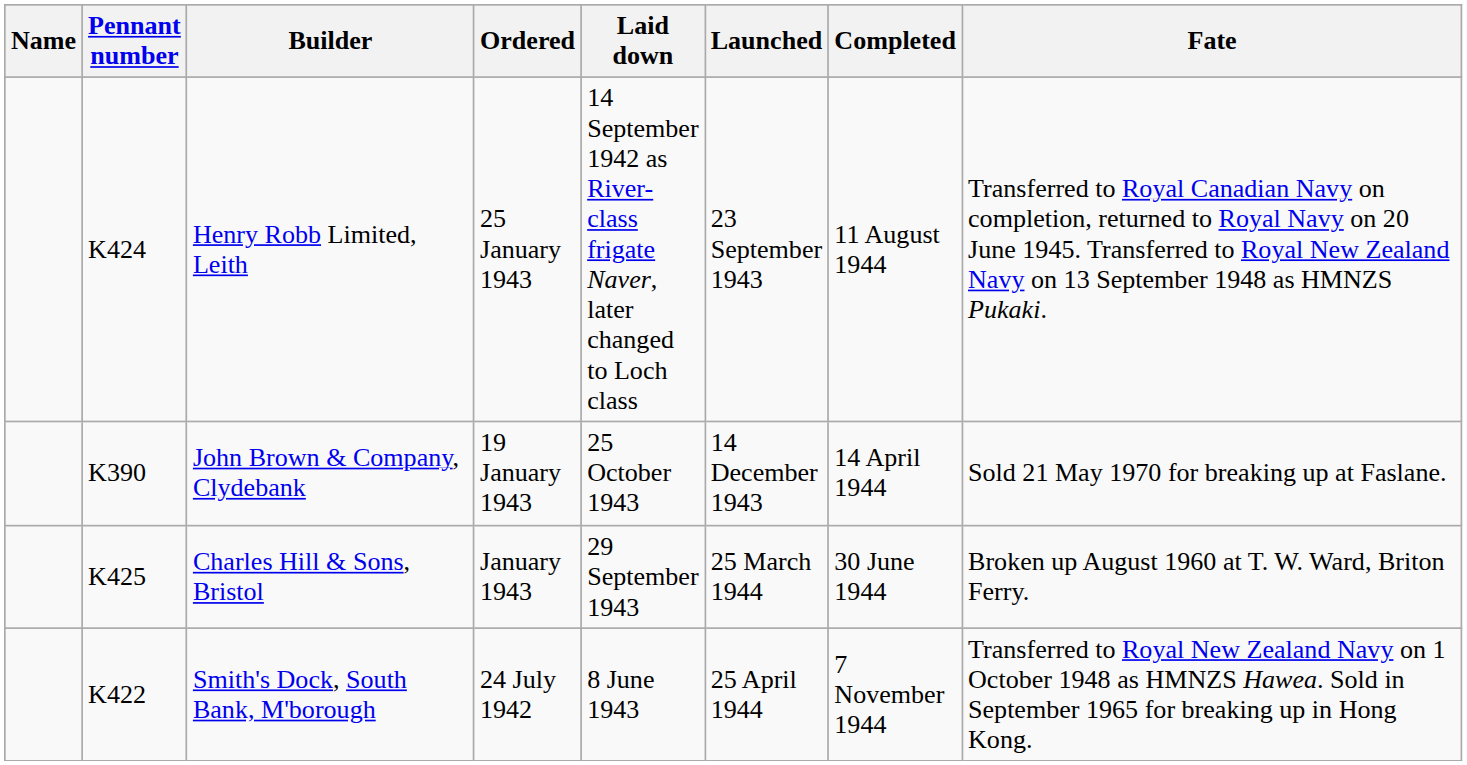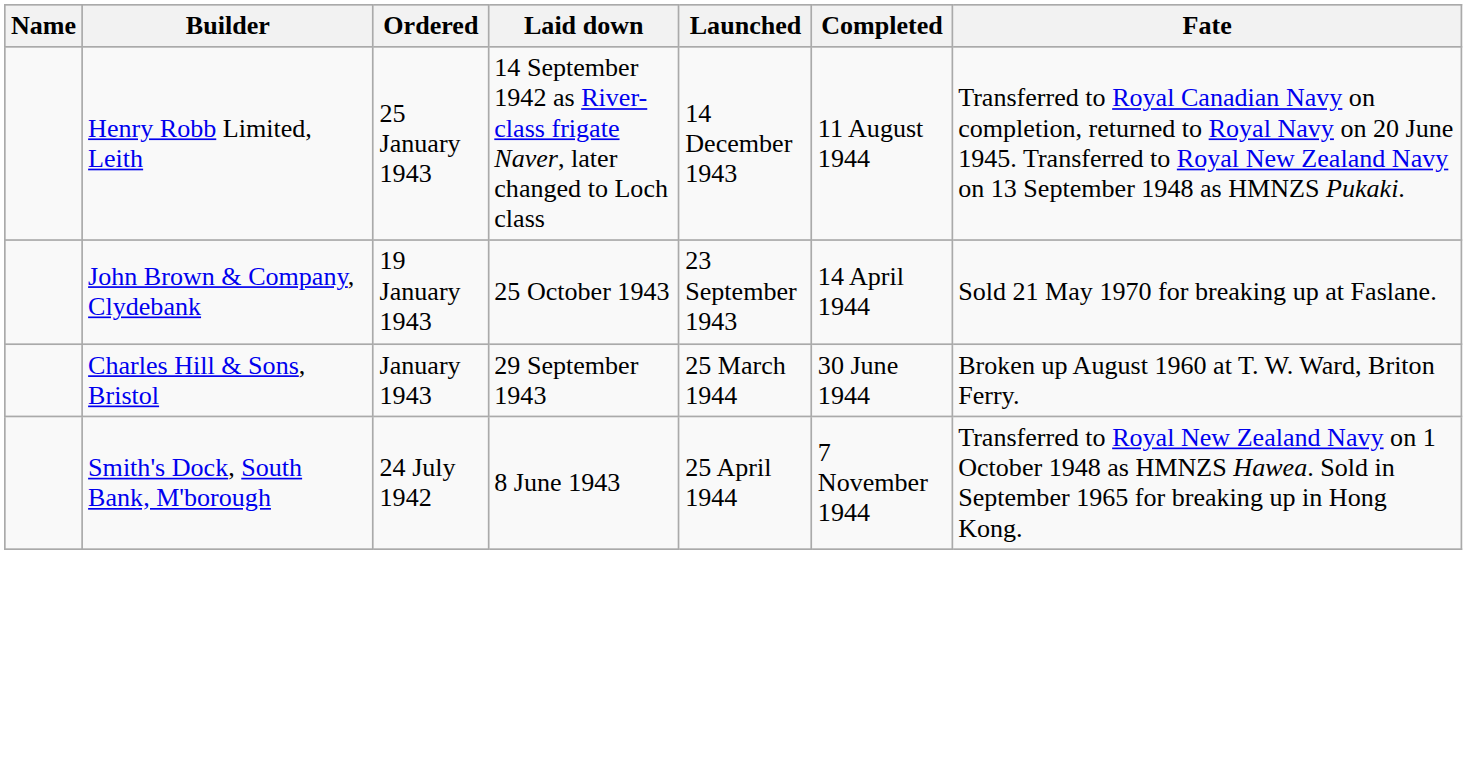- column: Pennant number | K424 | K390 | K425 | K422
Henry Robb Limited, Leith | Launched: 23 September 1943 -> 14 December 1943
John Brown & Company, Clydebank | Launched: 14 December 1943 -> 23 September 1943
